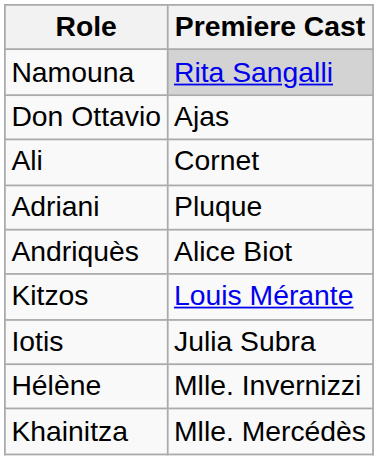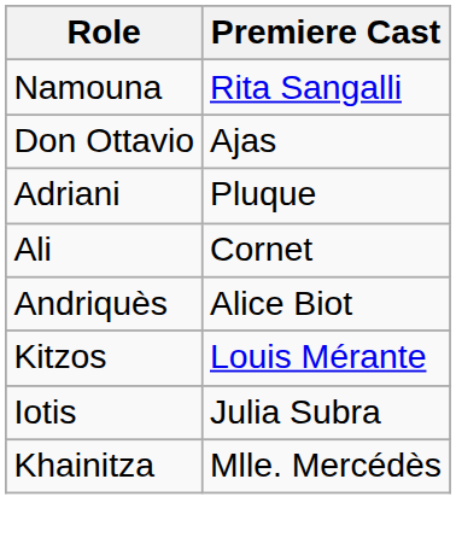Namouna | Premiere Cast: lightgrey background -> no background
rows swapped: Adriani <-> Ali
- row: Hélène | Mlle. Invernizzi
